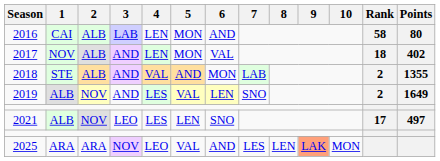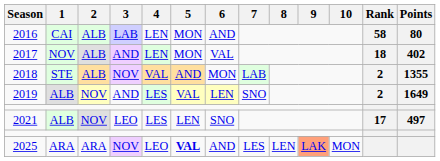2018 | 3: AND -> NOV
2025 | 5: normal -> bold
